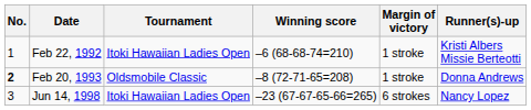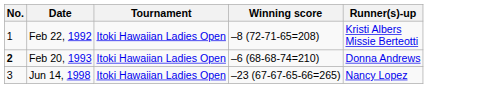- column: Margin of victory | 1 stroke | 1 stroke | 6 strokes
Feb 22, 1992 | Winning score: –6 (68-68-74=210) -> –8 (72-71-65=208)
Feb 20, 1993 | Tournament: Oldsmobile Classic -> Itoki Hawaiian Ladies Open
Feb 20, 1993 | Winning score: –8 (72-71-65=208) -> –6 (68-68-74=210)
